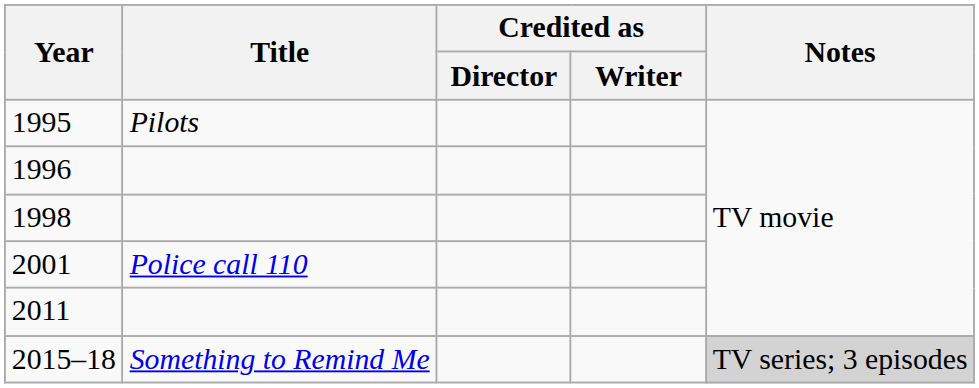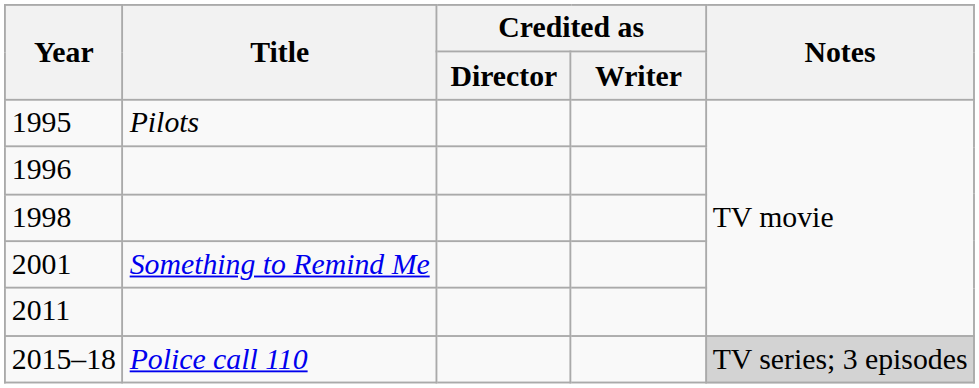2001 | Title: Police call 110 -> Something to Remind Me
2015–18 | Title: Something to Remind Me -> Police call 110
